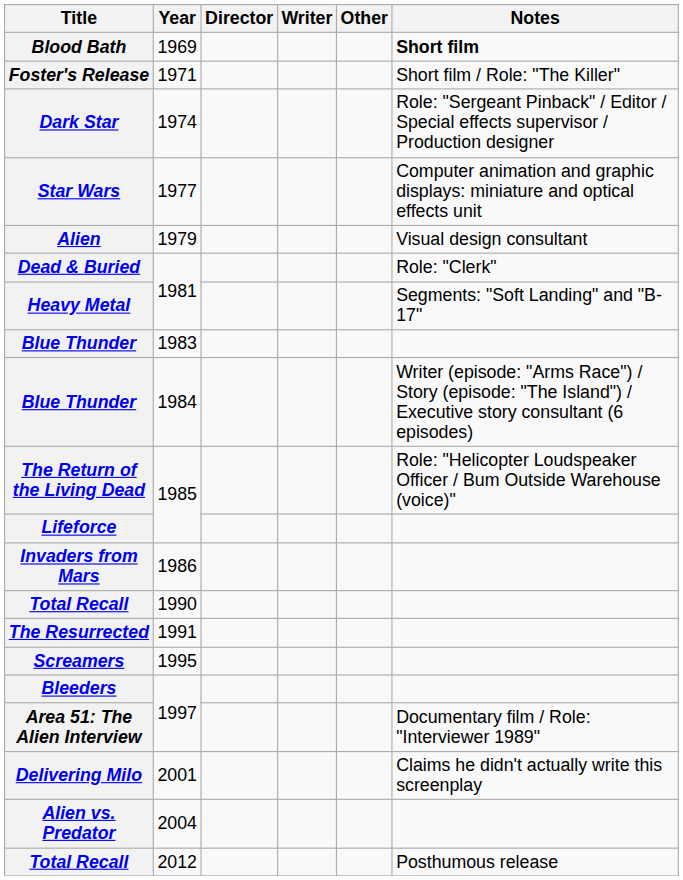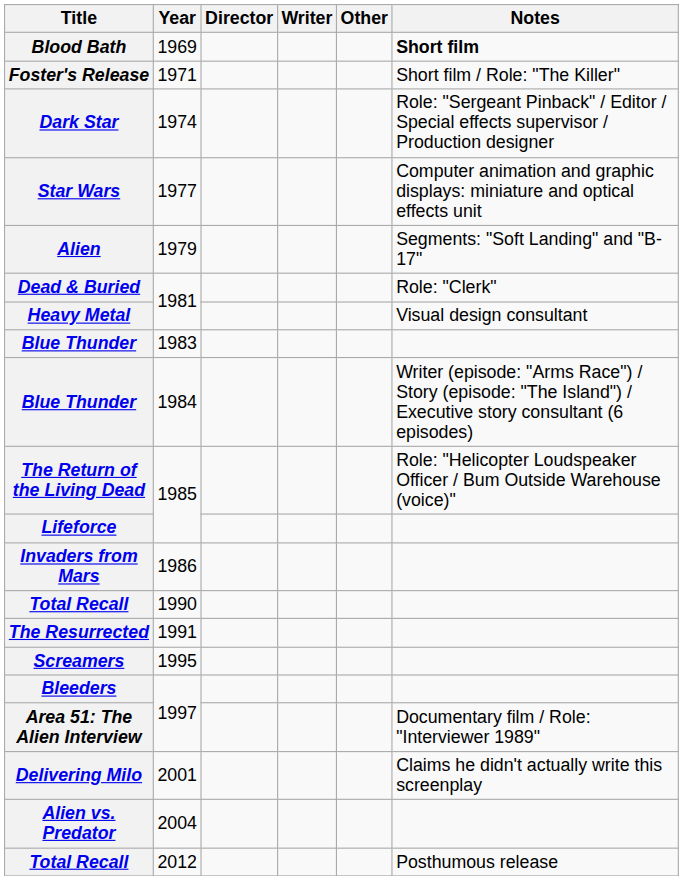Alien | Notes: Visual design consultant -> Segments: "Soft Landing" and "B-17"
Heavy Metal | Notes: Segments: "Soft Landing" and "B-17" -> Visual design consultant
